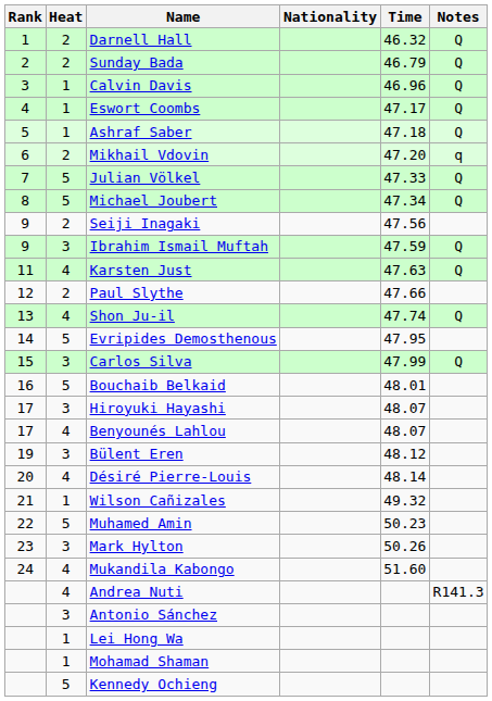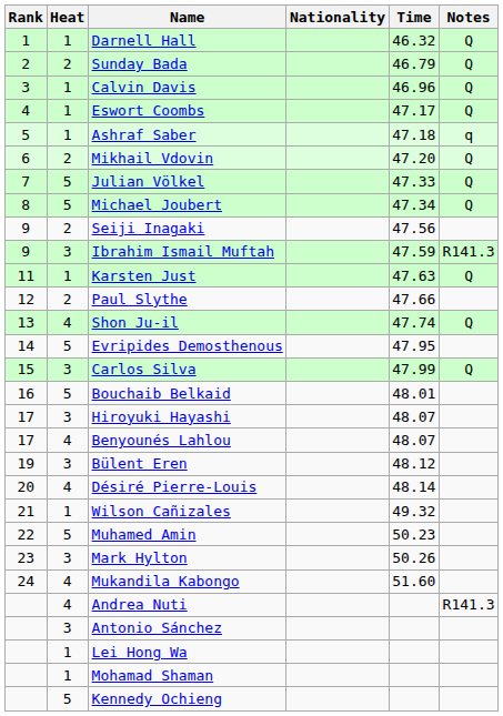Darnell Hall | Heat: 2 -> 1
Ashraf Saber | Notes: Q -> q
Mikhail Vdovin | Notes: q -> Q
Ibrahim Ismail Muftah | Notes: Q -> R141.3
Karsten Just | Heat: 4 -> 1
